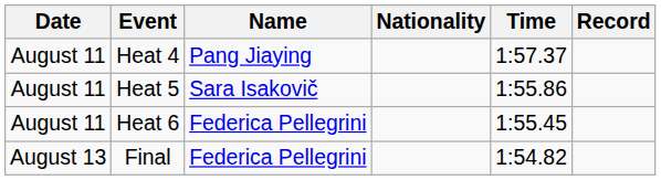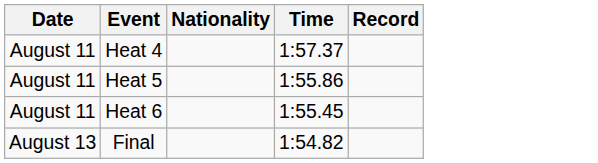- column: Name | Pang Jiaying | Sara Isakovič | Federica Pellegrini | Federica Pellegrini
